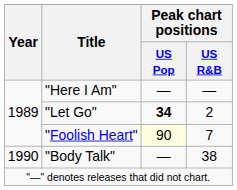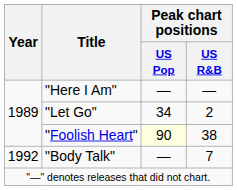"Let Go" | Peak chart positions / US Pop: bold -> normal
"Foolish Heart" | Peak chart positions / US R&B: 7 -> 38
"Body Talk" | Year: 1990 -> 1992
"Body Talk" | Peak chart positions / US R&B: 38 -> 7
